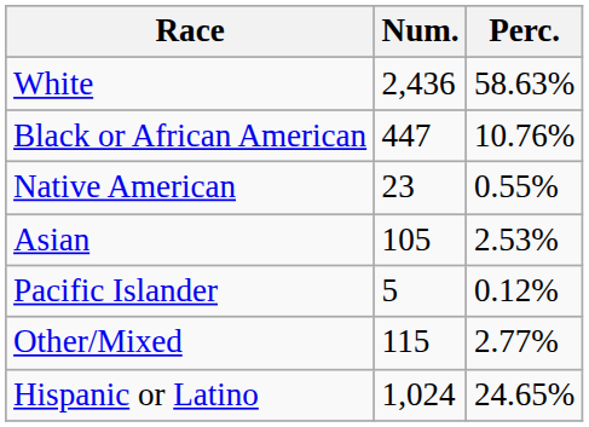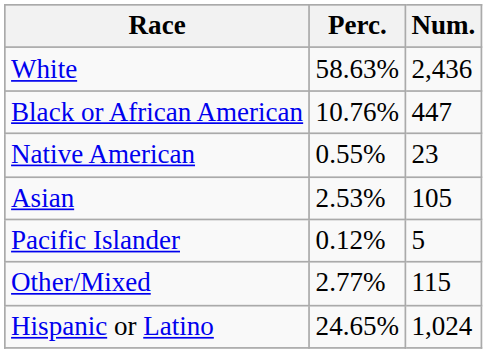columns swapped: Num. <-> Perc.
